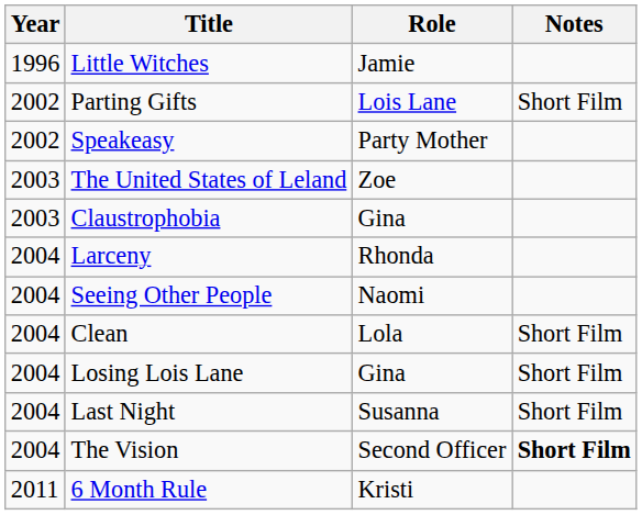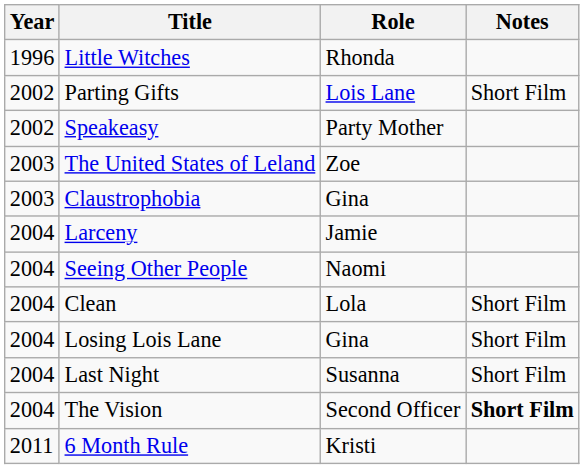Little Witches | Role: Jamie -> Rhonda
Larceny | Role: Rhonda -> Jamie
